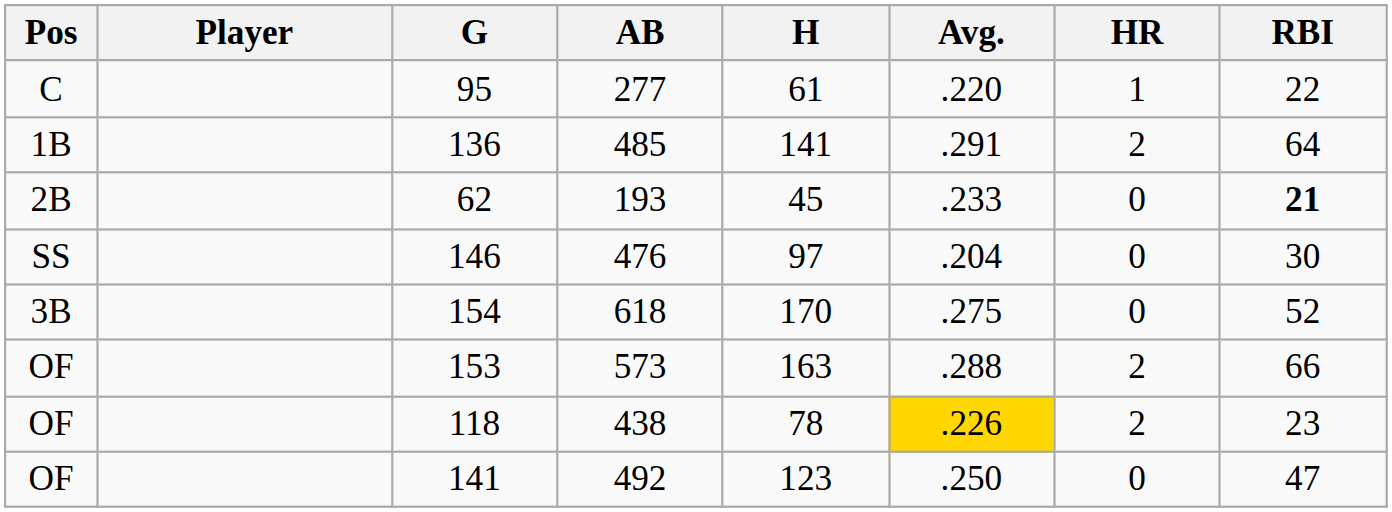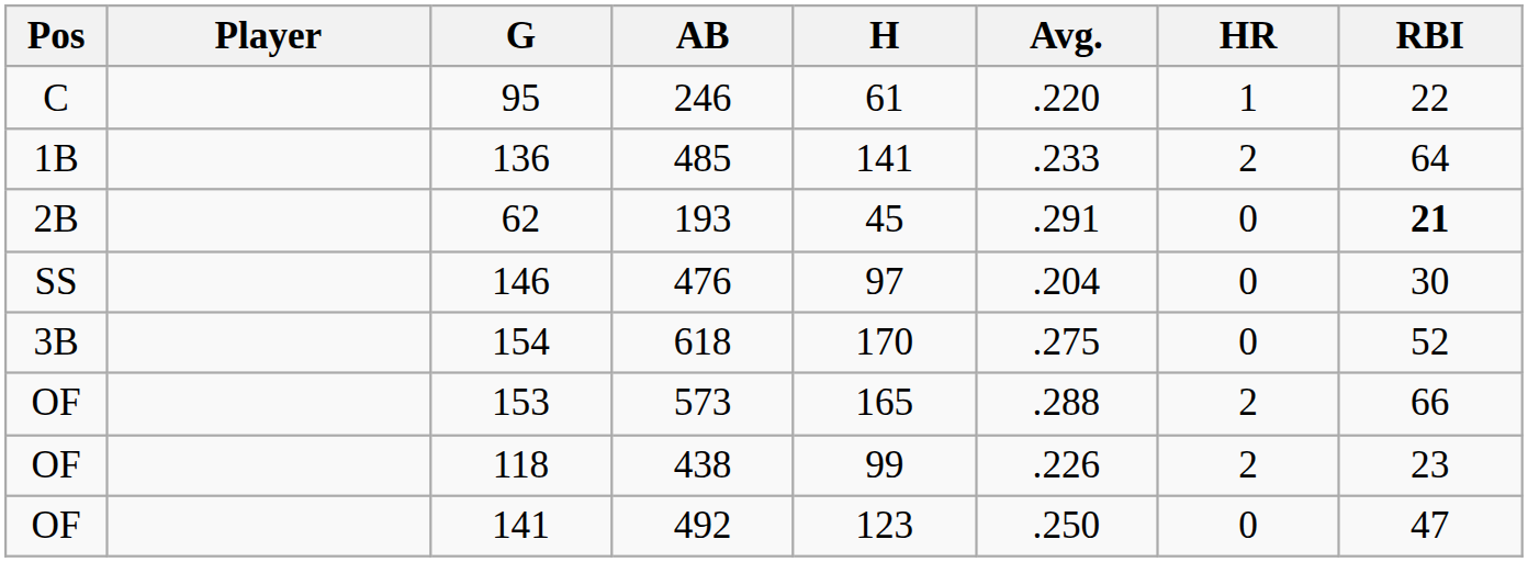95 | AB: 277 -> 246
136 | Avg.: .291 -> .233
62 | Avg.: .233 -> .291
153 | H: 163 -> 165
118 | H: 78 -> 99
118 | Avg.: gold background -> no background
